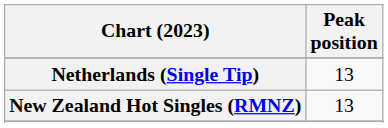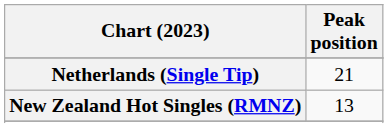Netherlands (Single Tip) | Peak position: 13 -> 21
